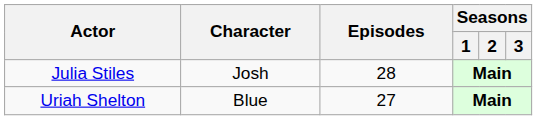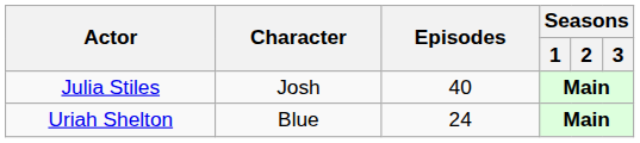Julia Stiles | Episodes: 28 -> 40
Uriah Shelton | Episodes: 27 -> 24
